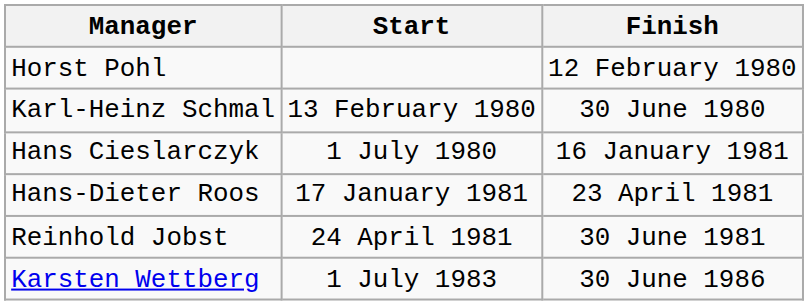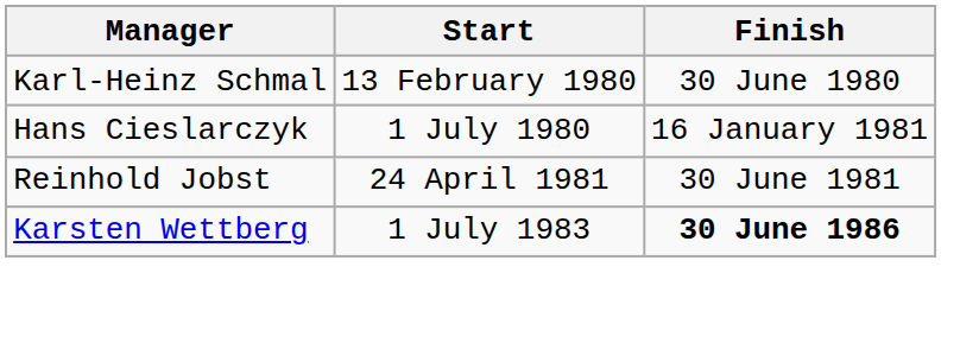- row: Horst Pohl | 12 February 1980
- row: Hans-Dieter Roos | 17 January 1981 | 23 April 1981
Karsten Wettberg | Finish: normal -> bold
